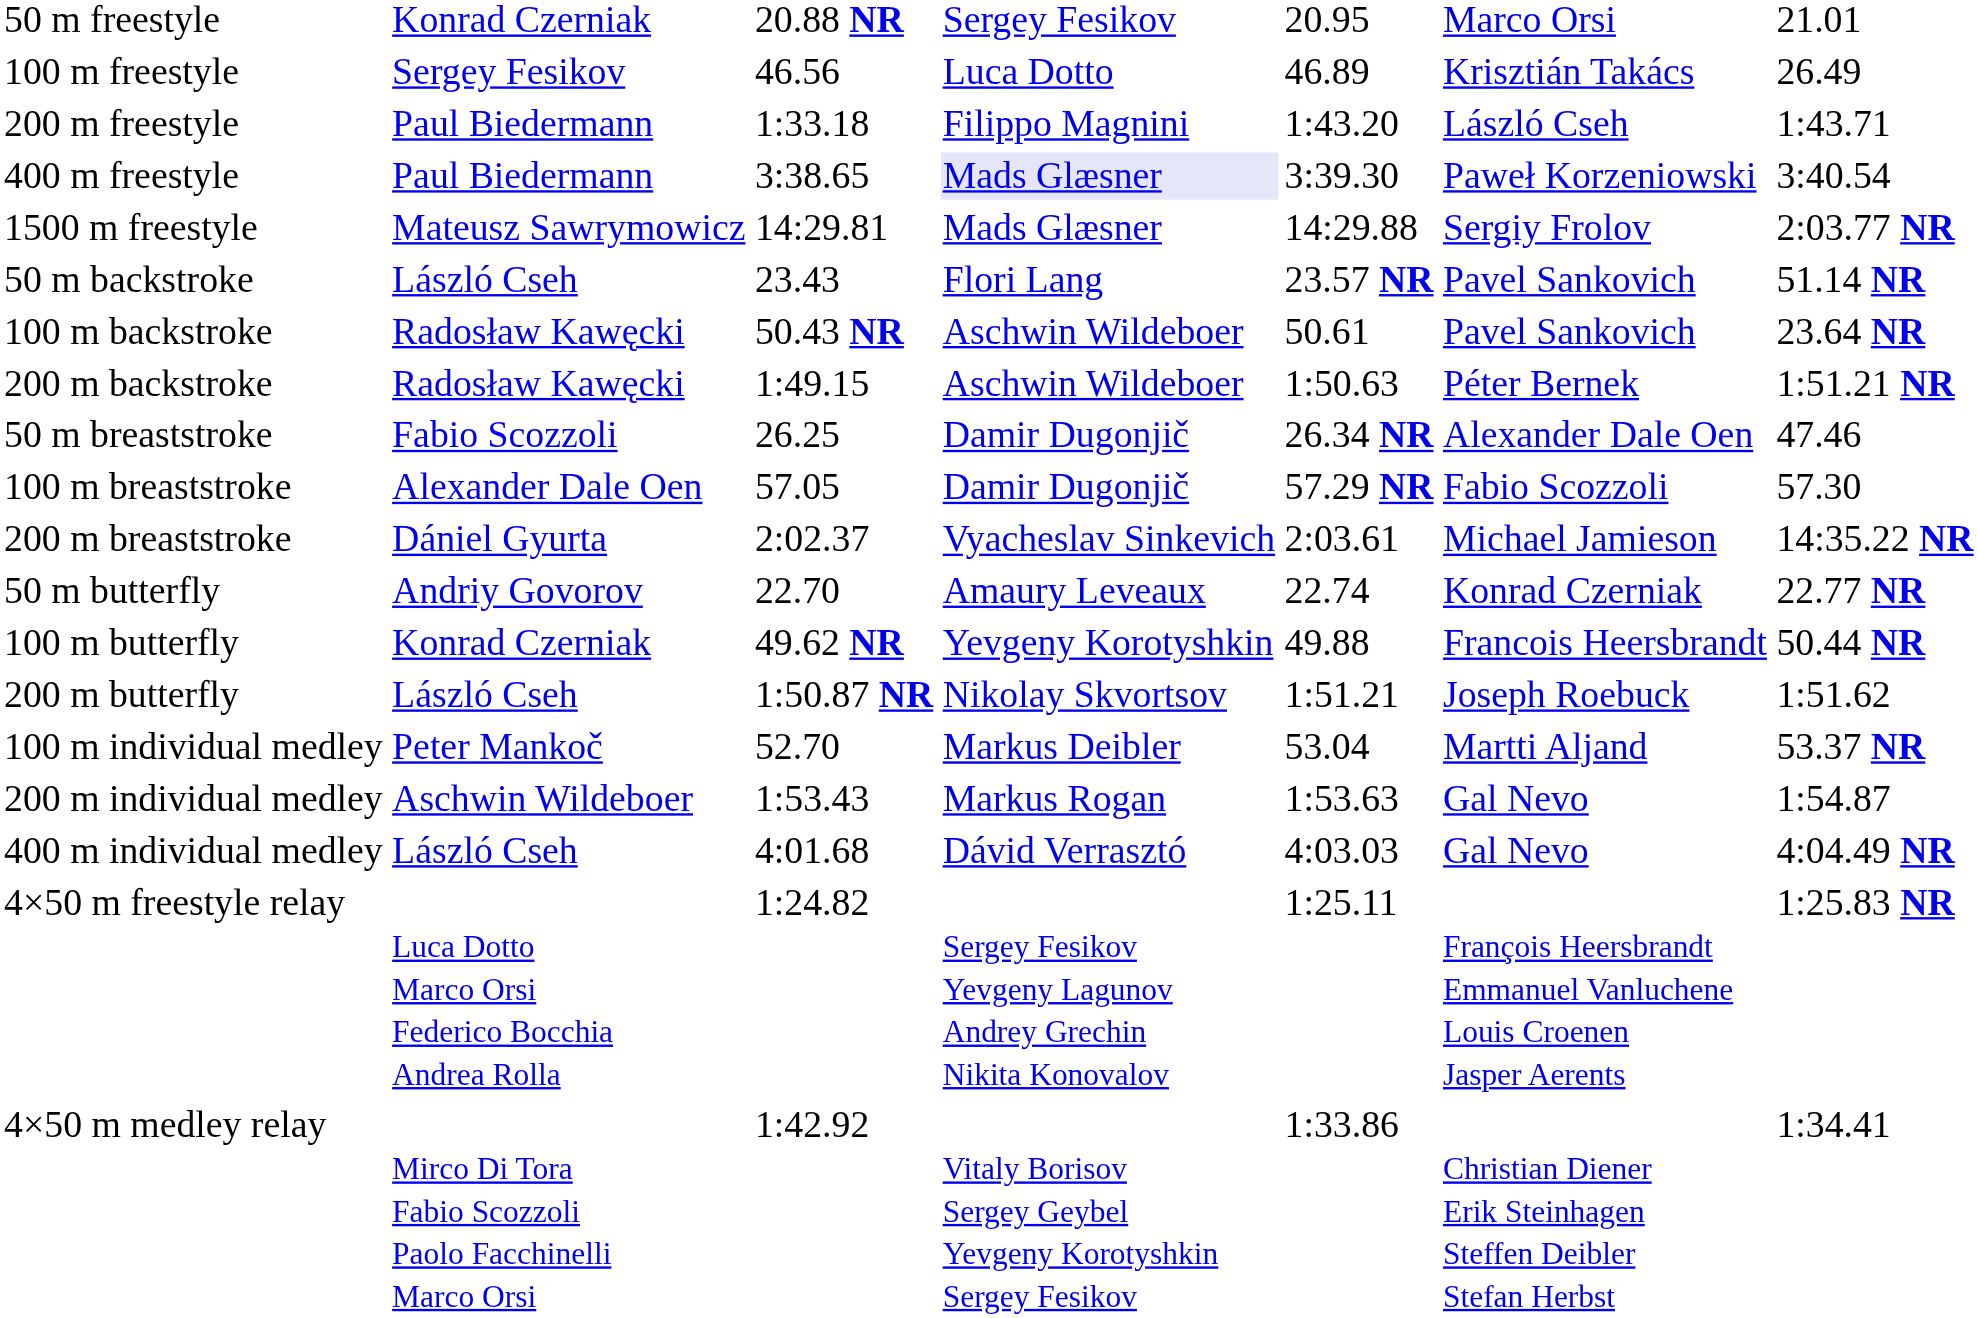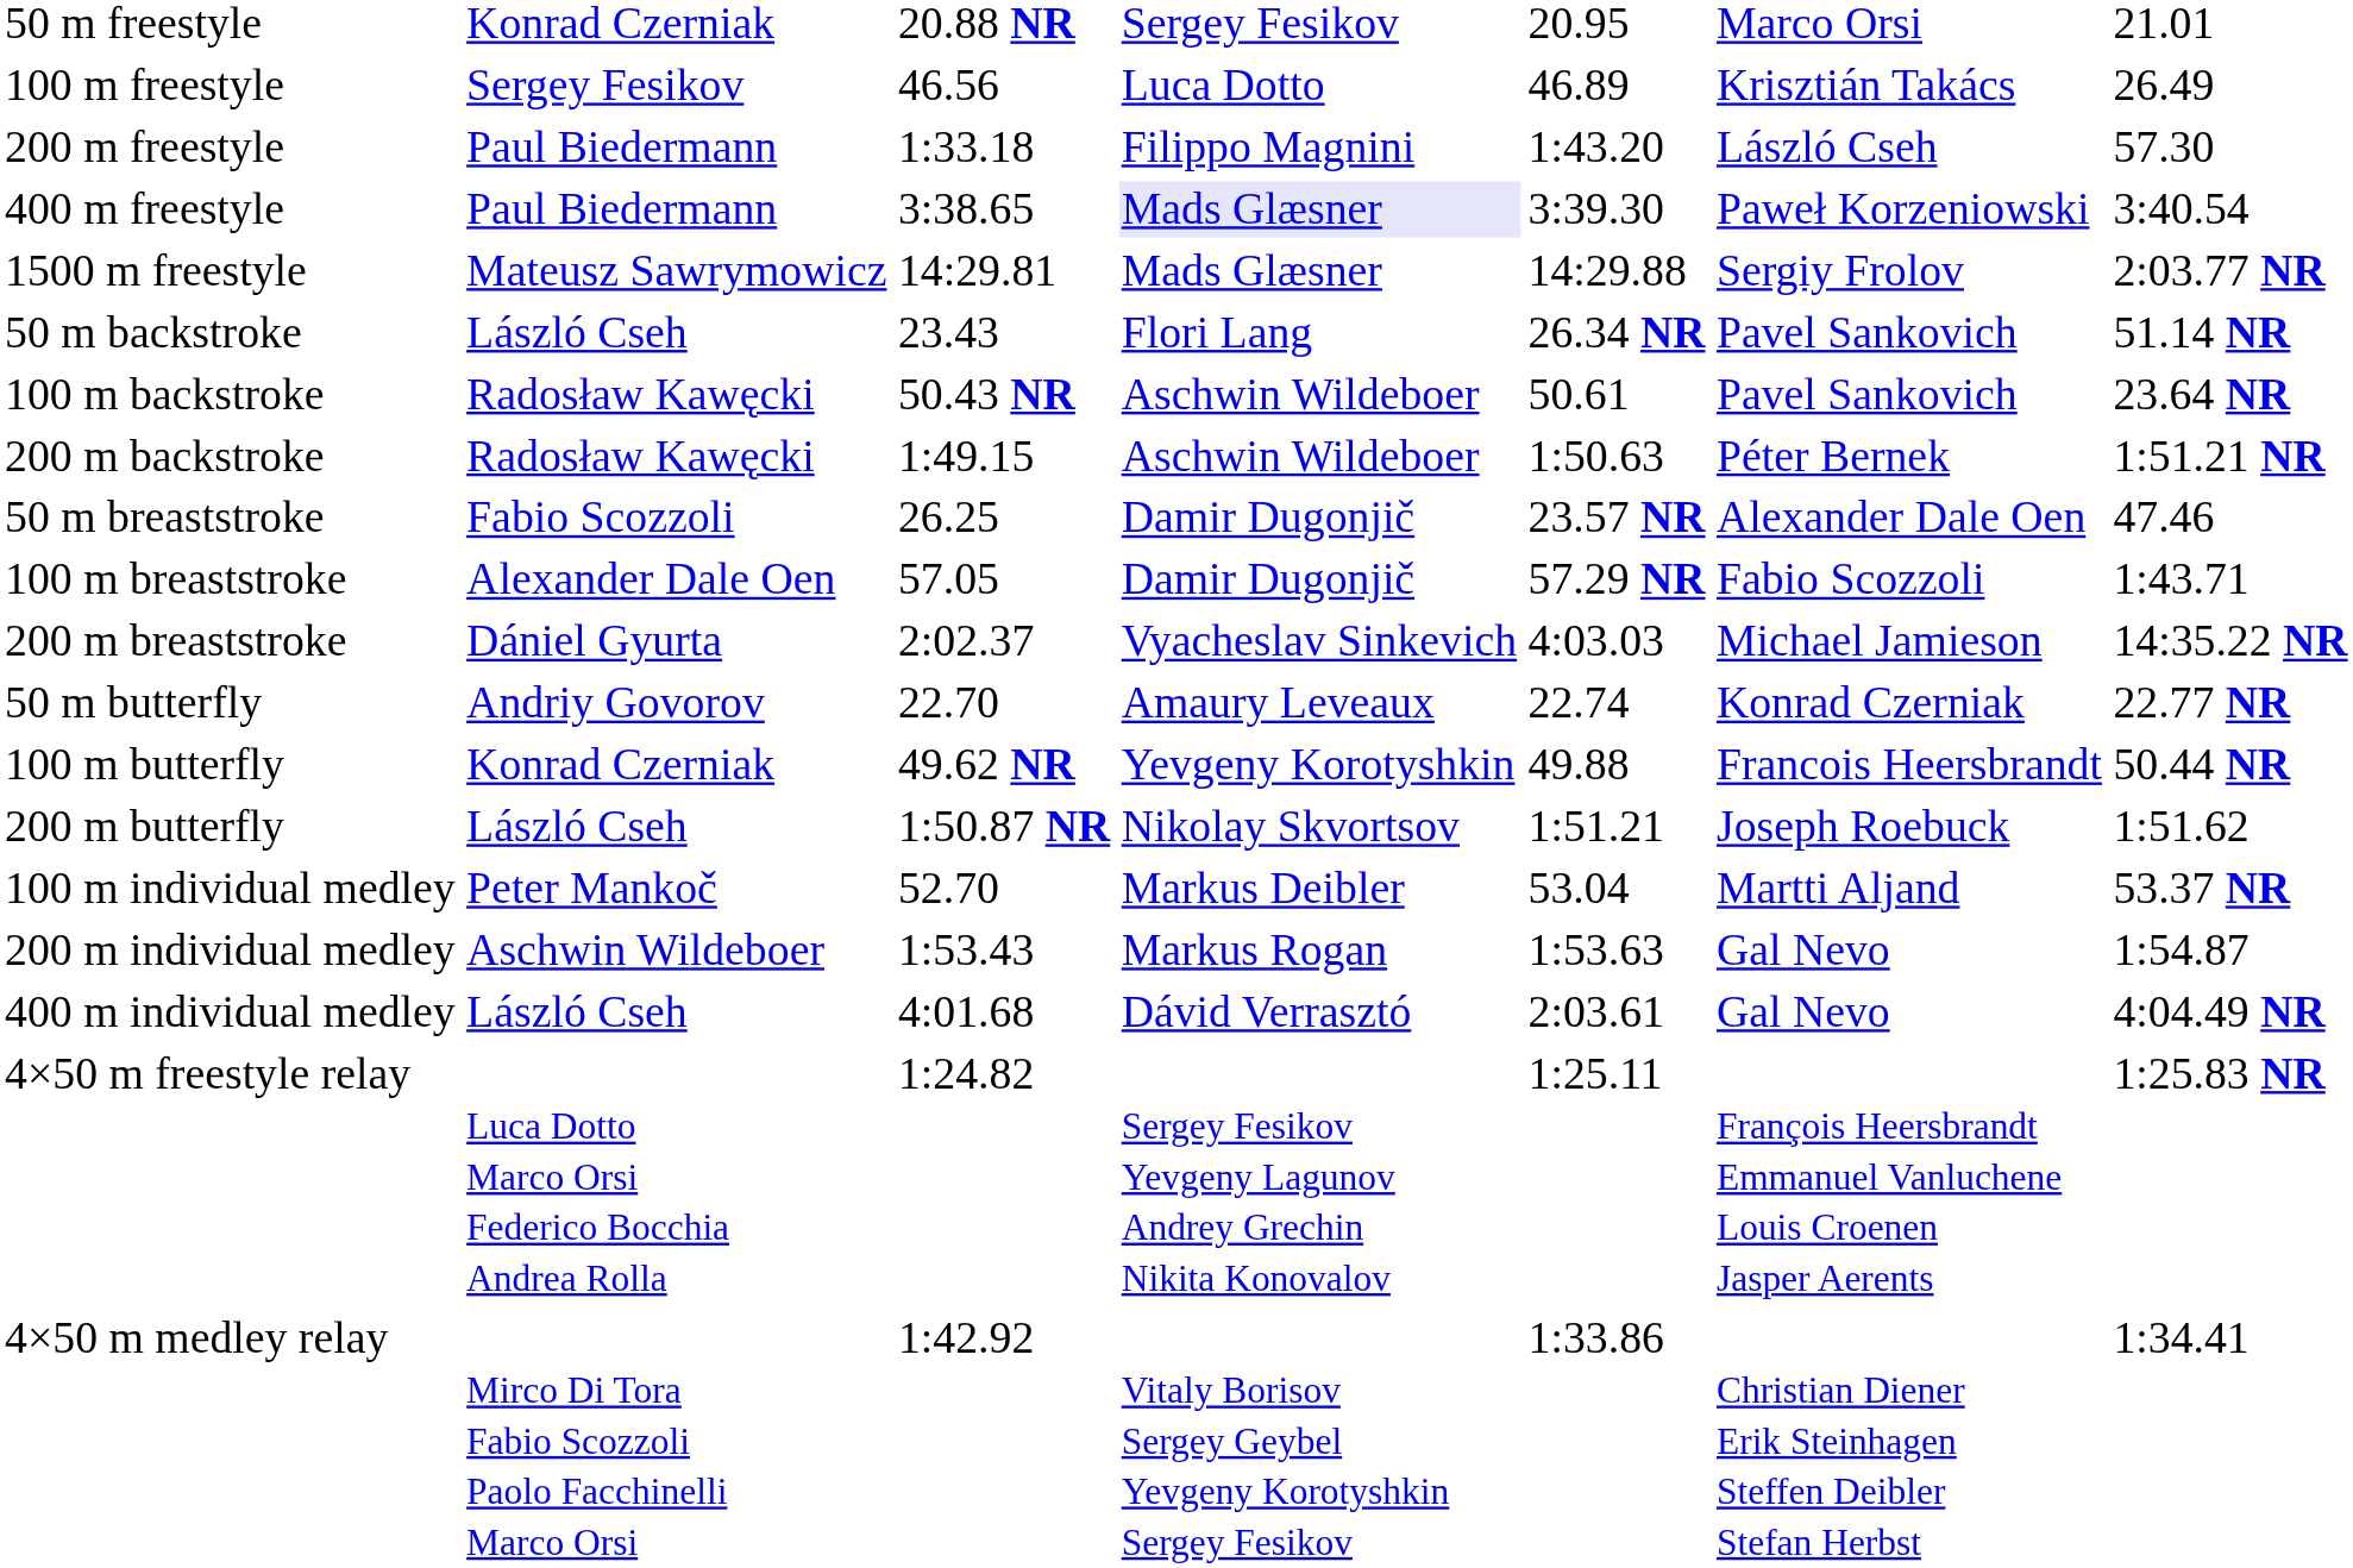200 m freestyle | column 7: 1:43.71 -> 57.30
50 m backstroke | column 5: 23.57 NR -> 26.34 NR
50 m breaststroke | column 5: 26.34 NR -> 23.57 NR
100 m breaststroke | column 7: 57.30 -> 1:43.71
200 m breaststroke | column 5: 2:03.61 -> 4:03.03
400 m individual medley | column 5: 4:03.03 -> 2:03.61
